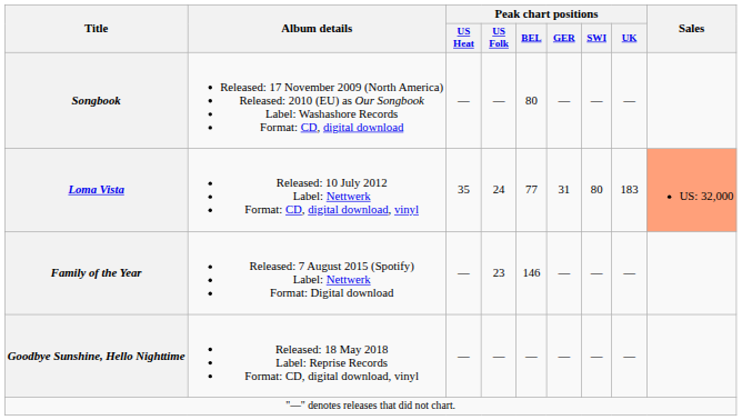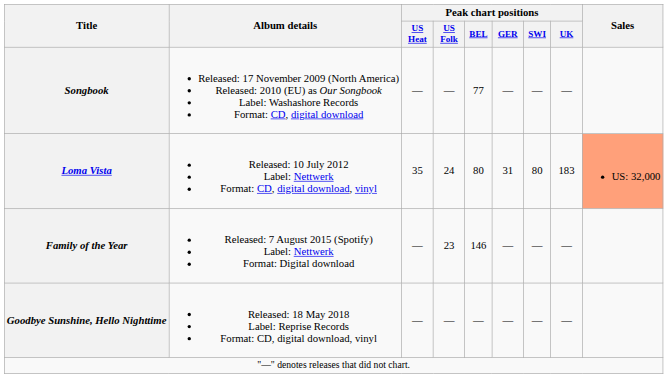Songbook | Peak chart positions / BEL: 80 -> 77
Loma Vista | Peak chart positions / BEL: 77 -> 80
